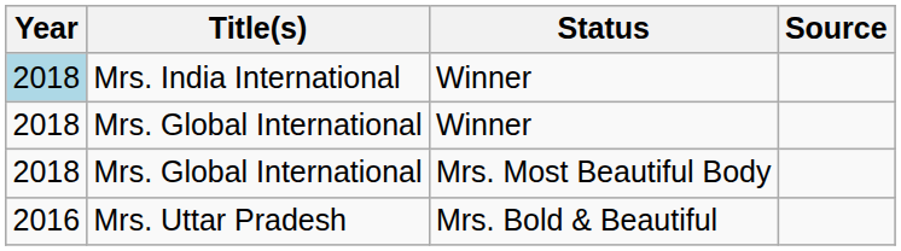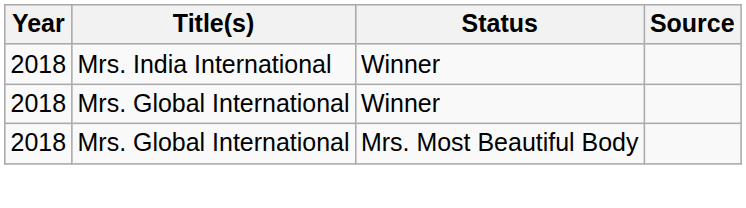Mrs. India International | Year: lightblue background -> no background
- row: 2016 | Mrs. Uttar Pradesh | Mrs. Bold & Beautiful
